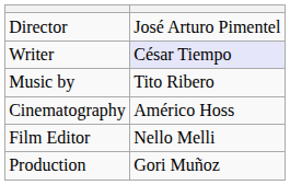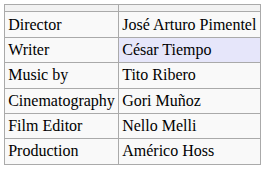Cinematography | column 2: Américo Hoss -> Gori Muñoz
Production | column 2: Gori Muñoz -> Américo Hoss
